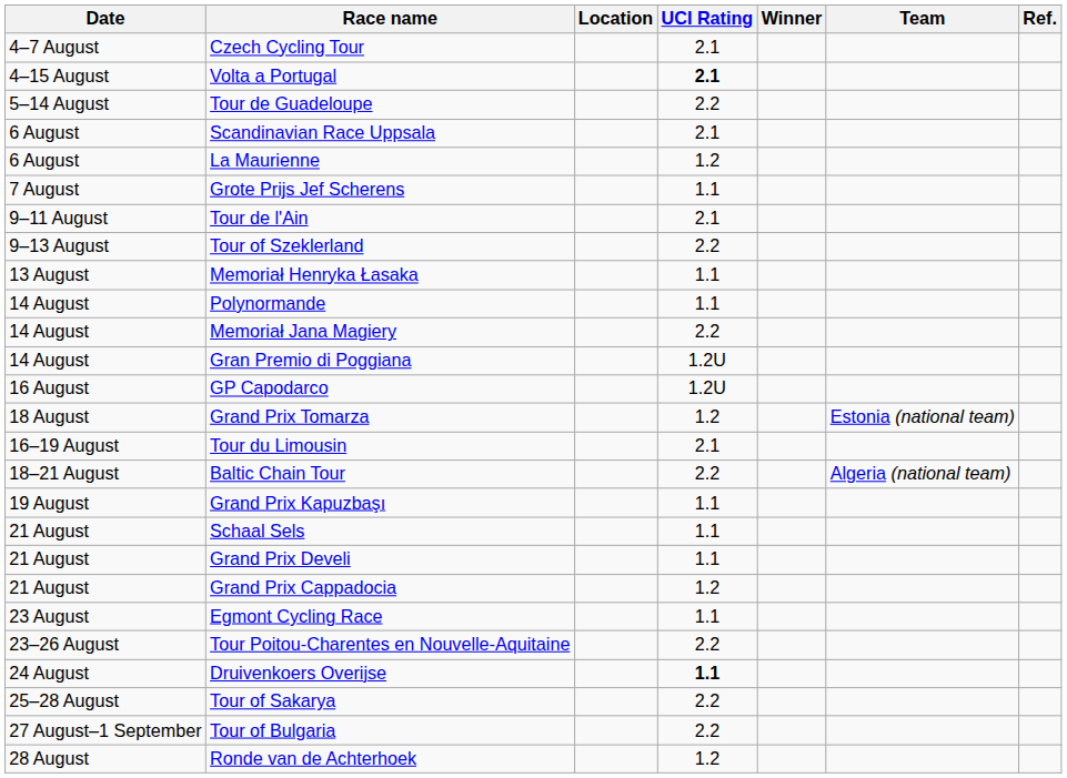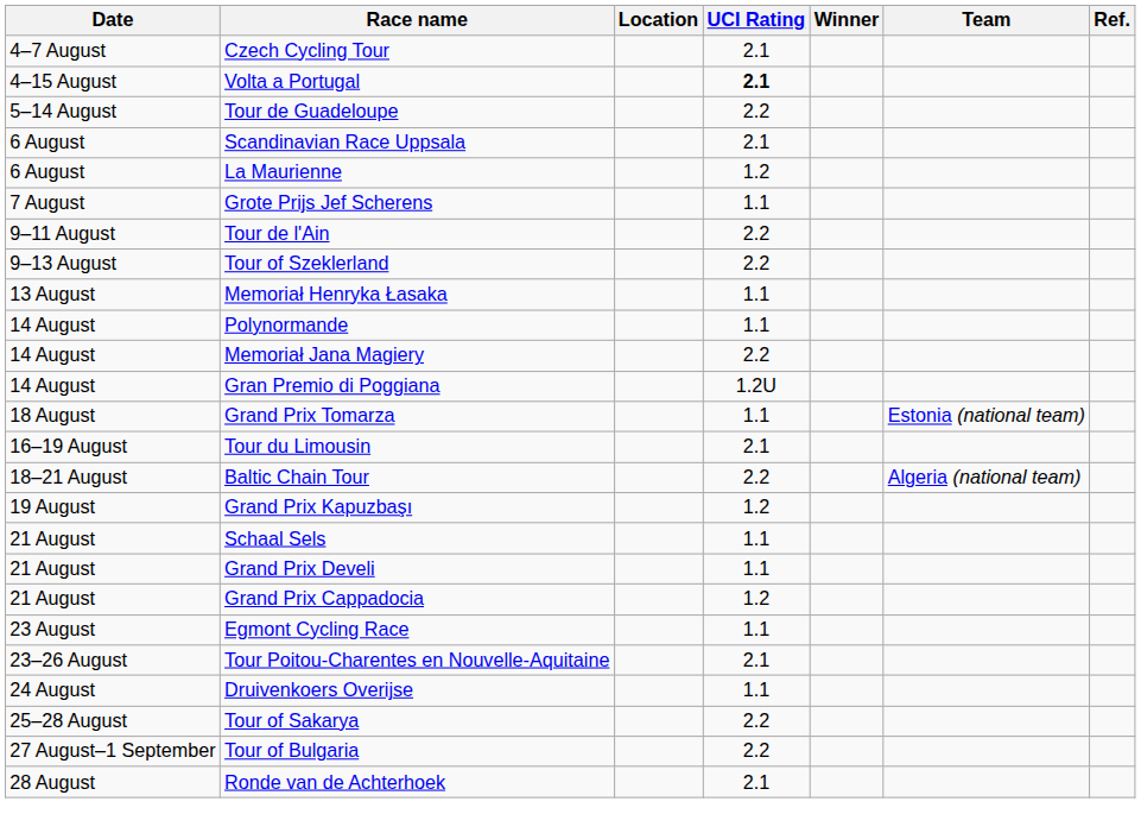Tour de l'Ain | UCI Rating: 2.1 -> 2.2
- row: 16 August | GP Capodarco | 1.2U
Grand Prix Tomarza | UCI Rating: 1.2 -> 1.1
Grand Prix Kapuzbaşı | UCI Rating: 1.1 -> 1.2
Tour Poitou-Charentes en Nouvelle-Aquitaine | UCI Rating: 2.2 -> 2.1
Druivenkoers Overijse | UCI Rating: bold -> normal
Ronde van de Achterhoek | UCI Rating: 1.2 -> 2.1
